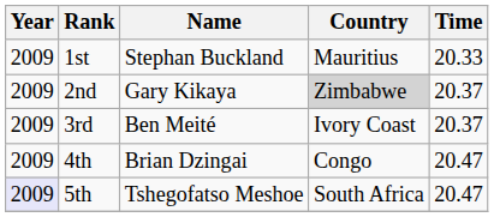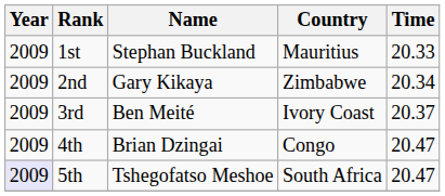2nd | Country: lightgrey background -> no background
2nd | Time: 20.37 -> 20.34
